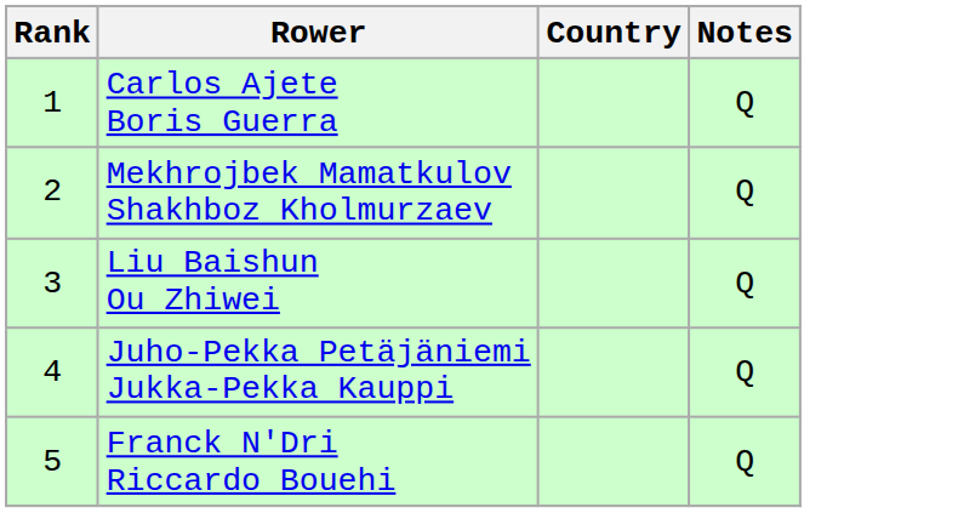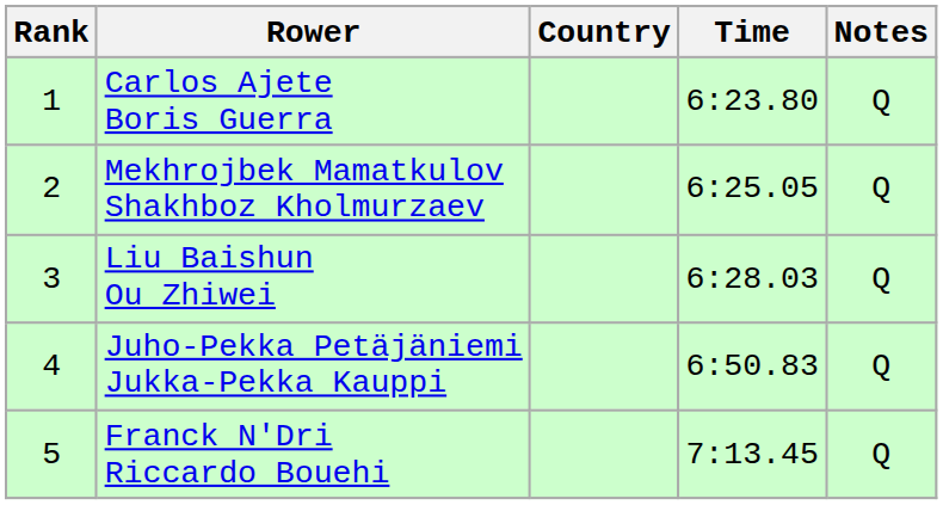+ column: Time | 6:23.80 | 6:25.05 | 6:28.03 | 6:50.83 | 7:13.45
